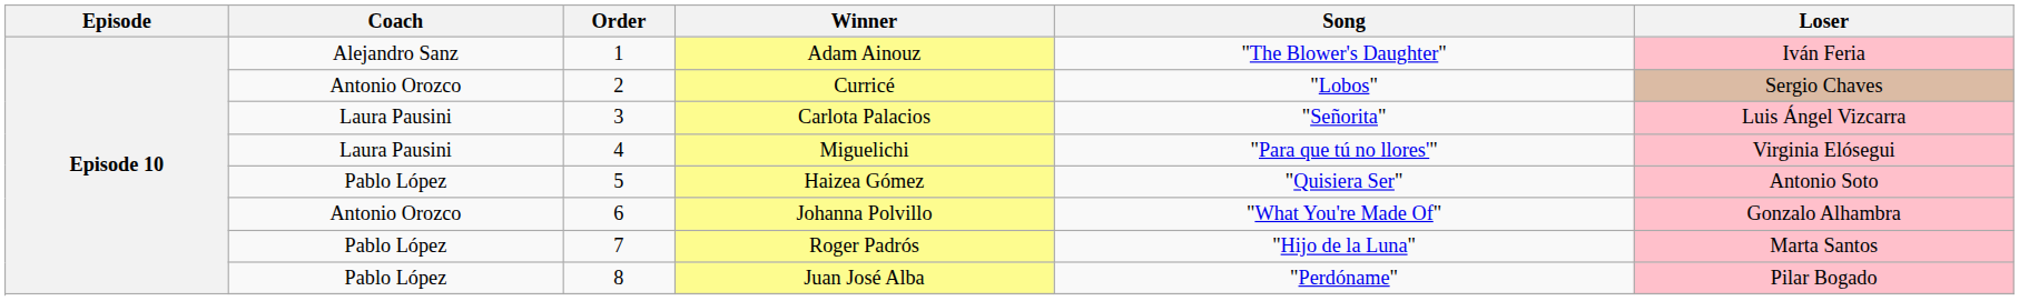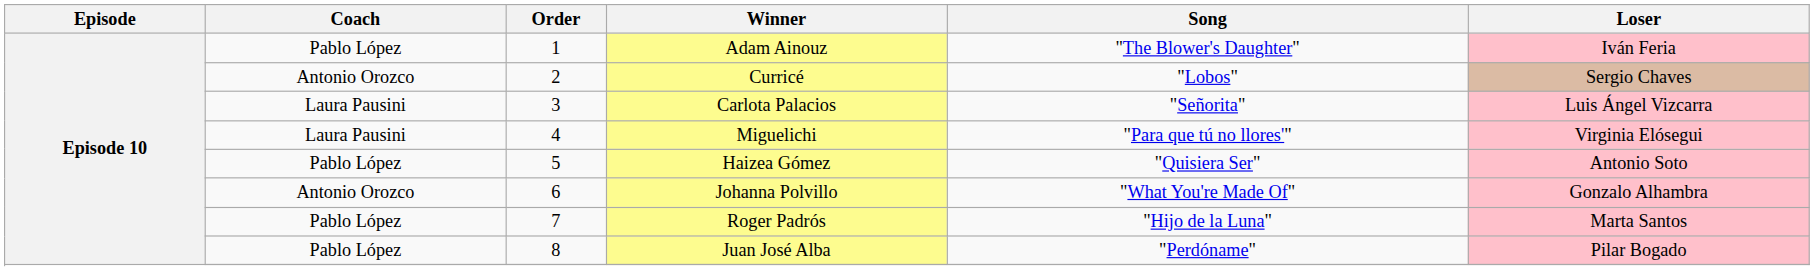Adam Ainouz | Coach: Alejandro Sanz -> Pablo López
